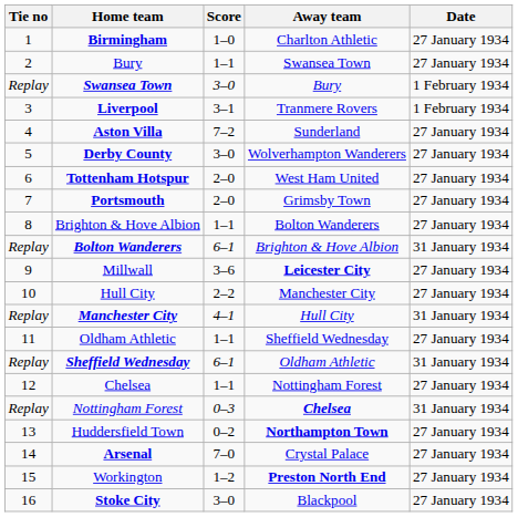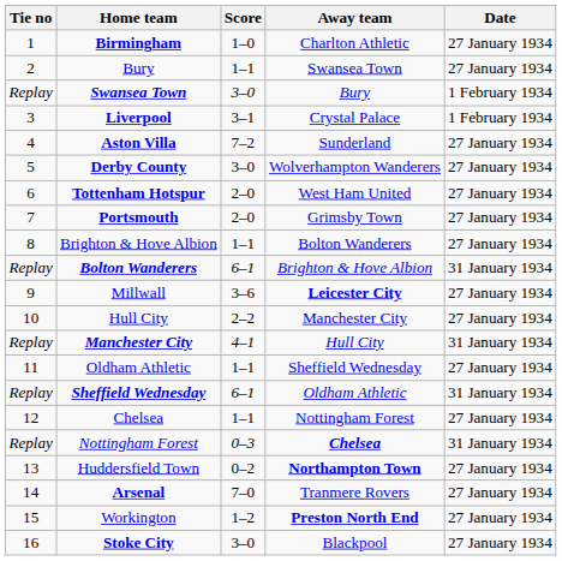Liverpool | Away team: Tranmere Rovers -> Crystal Palace
Arsenal | Away team: Crystal Palace -> Tranmere Rovers
